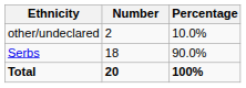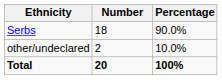rows swapped: Serbs <-> other/undeclared
